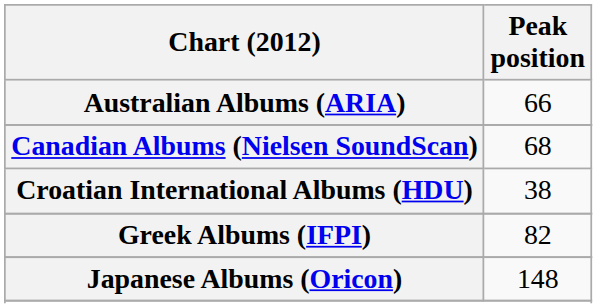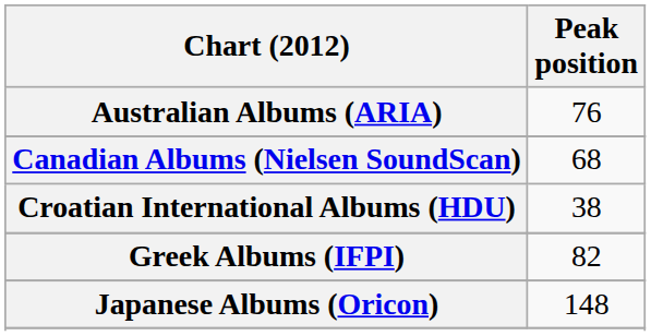Australian Albums (ARIA) | Peak position: 66 -> 76
